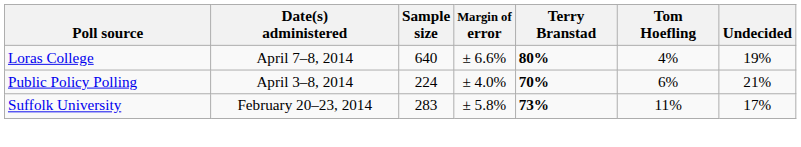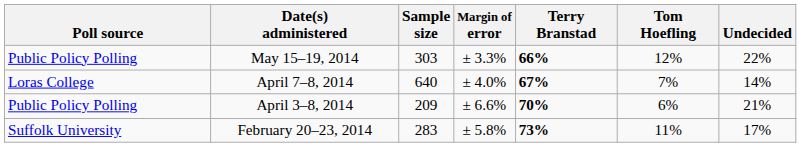+ row: Public Policy Polling | May 15–19, 2014 | 303 | ± 3.3% | 66% | 12% | 22%
April 7–8, 2014 | Margin of error: ± 6.6% -> ± 4.0%
April 7–8, 2014 | Terry Branstad: 80% -> 67%
April 7–8, 2014 | Tom Hoefling: 4% -> 7%
April 7–8, 2014 | Undecided: 19% -> 14%
April 3–8, 2014 | Sample size: 224 -> 209
April 3–8, 2014 | Margin of error: ± 4.0% -> ± 6.6%
